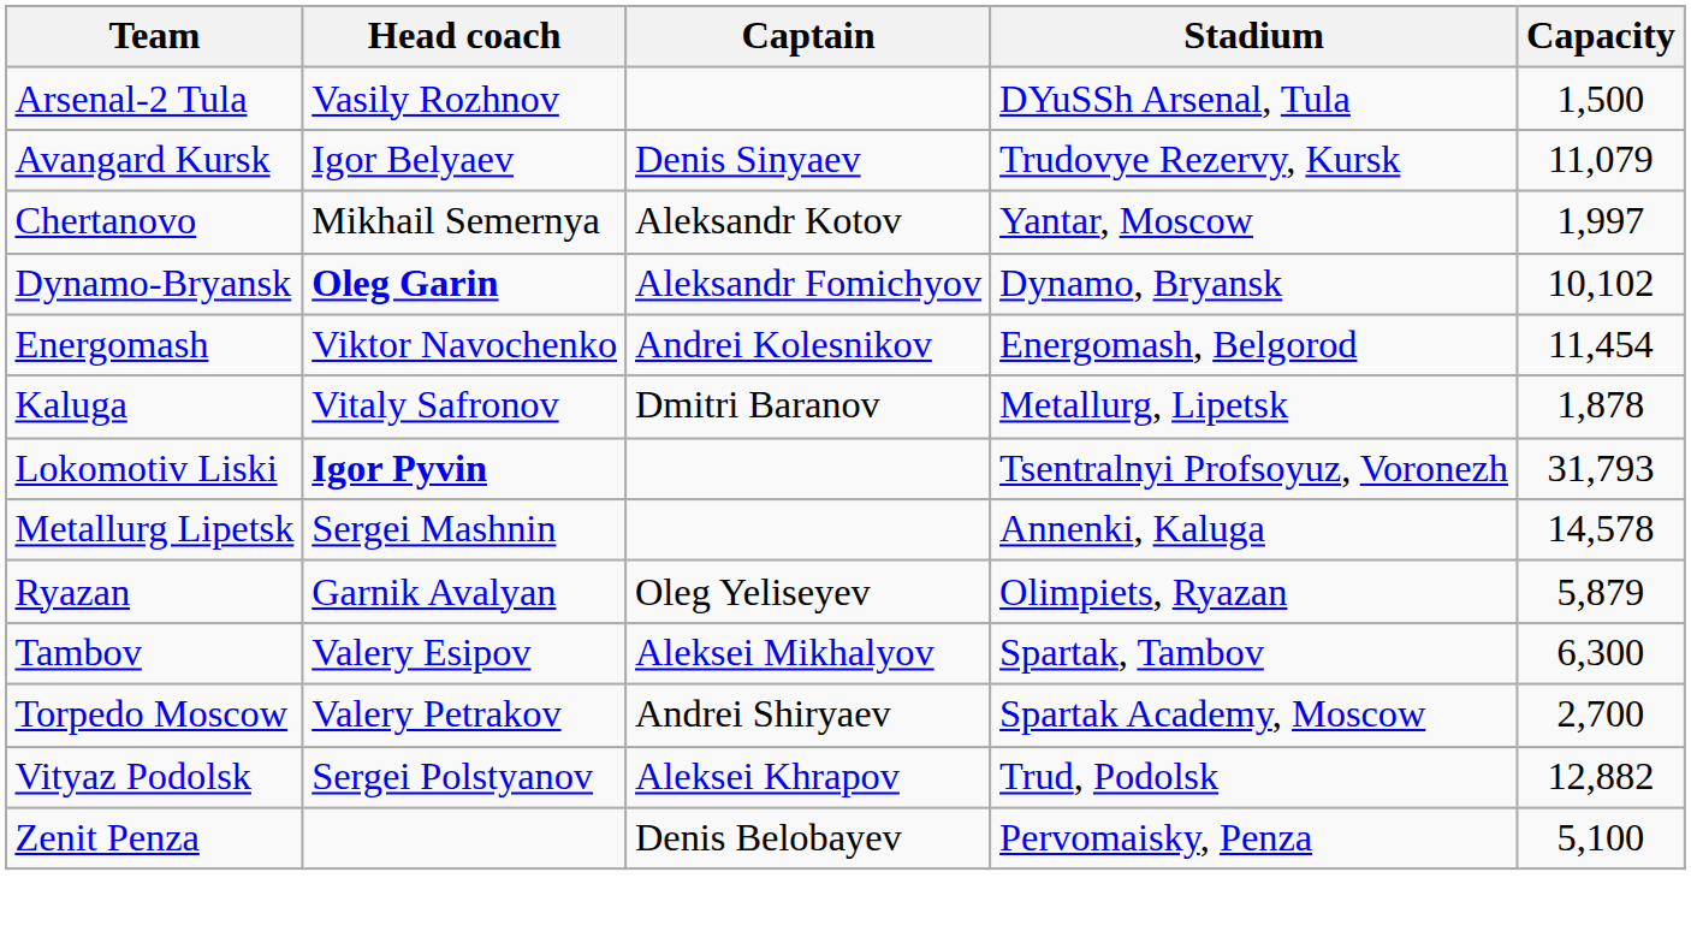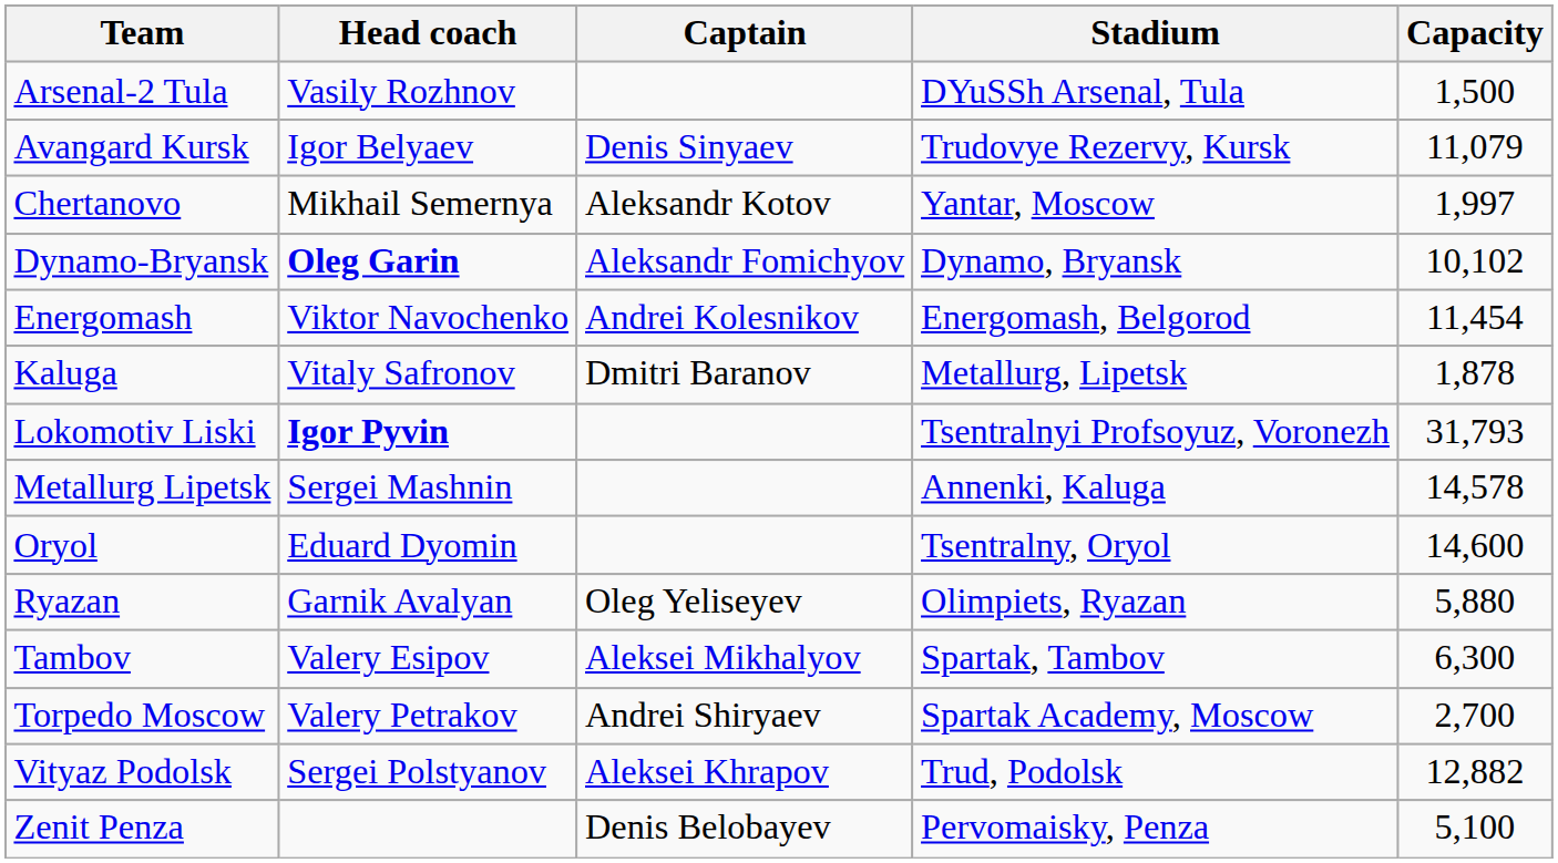+ row: Oryol | Eduard Dyomin | Tsentralny, Oryol | 14,600
Ryazan | Capacity: 5,879 -> 5,880
